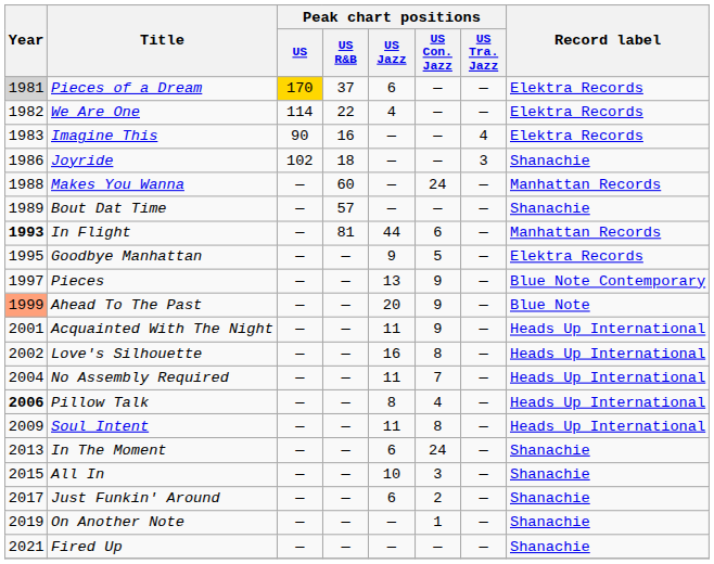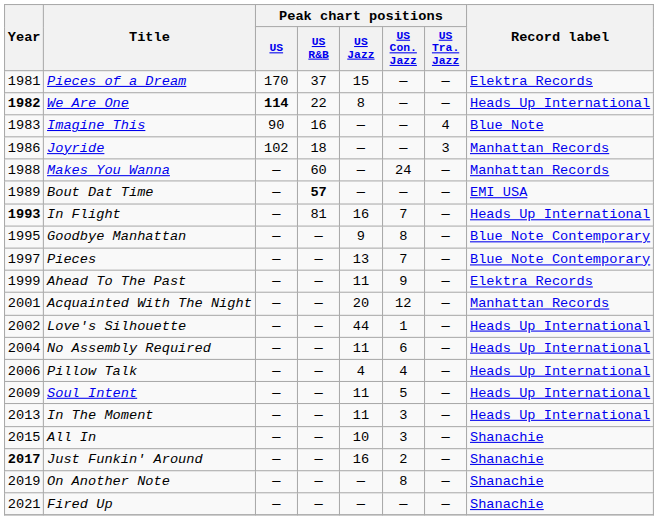Pieces of a Dream | Year: lightgrey background -> no background
Pieces of a Dream | Peak chart positions / US: gold background -> no background
Pieces of a Dream | Peak chart positions / US Jazz: 6 -> 15
We Are One | Year: normal -> bold
We Are One | Peak chart positions / US: normal -> bold
We Are One | Peak chart positions / US Jazz: 4 -> 8
We Are One | Record label: Elektra Records -> Heads Up International
Imagine This | Record label: Elektra Records -> Blue Note
Joyride | Record label: Shanachie -> Manhattan Records
Bout Dat Time | Peak chart positions / US R&B: normal -> bold
Bout Dat Time | Record label: Shanachie -> EMI USA
In Flight | Peak chart positions / US Jazz: 44 -> 16
In Flight | Peak chart positions / US Con. Jazz: 6 -> 7
In Flight | Record label: Manhattan Records -> Heads Up International
Goodbye Manhattan | Peak chart positions / US Con. Jazz: 5 -> 8
Goodbye Manhattan | Record label: Elektra Records -> Blue Note Contemporary
Pieces | Peak chart positions / US Con. Jazz: 9 -> 7
Ahead To The Past | Year: lightsalmon background -> no background
Ahead To The Past | Peak chart positions / US Jazz: 20 -> 11
Ahead To The Past | Record label: Blue Note -> Elektra Records
Acquainted With The Night | Peak chart positions / US Jazz: 11 -> 20
Acquainted With The Night | Peak chart positions / US Con. Jazz: 9 -> 12
Acquainted With The Night | Record label: Heads Up International -> Manhattan Records
Love's Silhouette | Peak chart positions / US Jazz: 16 -> 44
Love's Silhouette | Peak chart positions / US Con. Jazz: 8 -> 1
No Assembly Required | Peak chart positions / US Con. Jazz: 7 -> 6
Pillow Talk | Year: bold -> normal
Pillow Talk | Peak chart positions / US Jazz: 8 -> 4
Soul Intent | Peak chart positions / US Con. Jazz: 8 -> 5
In The Moment | Peak chart positions / US Jazz: 6 -> 11
In The Moment | Peak chart positions / US Con. Jazz: 24 -> 3
In The Moment | Record label: Shanachie -> Heads Up International
Just Funkin' Around | Year: normal -> bold
Just Funkin' Around | Peak chart positions / US Jazz: 6 -> 16
On Another Note | Peak chart positions / US Con. Jazz: 1 -> 8
